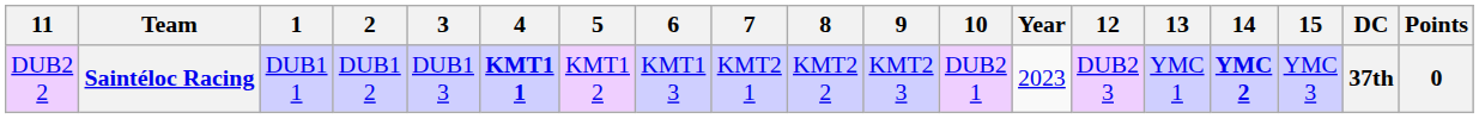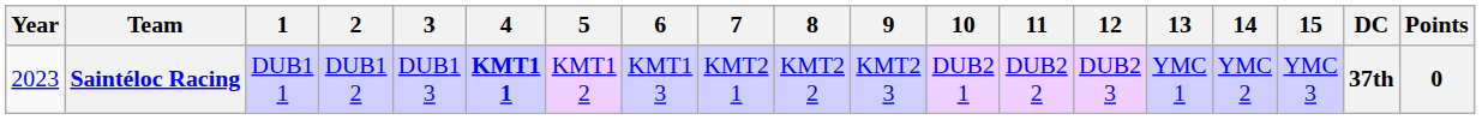columns swapped: Year <-> 11
Saintéloc Racing | 14: bold -> normal
